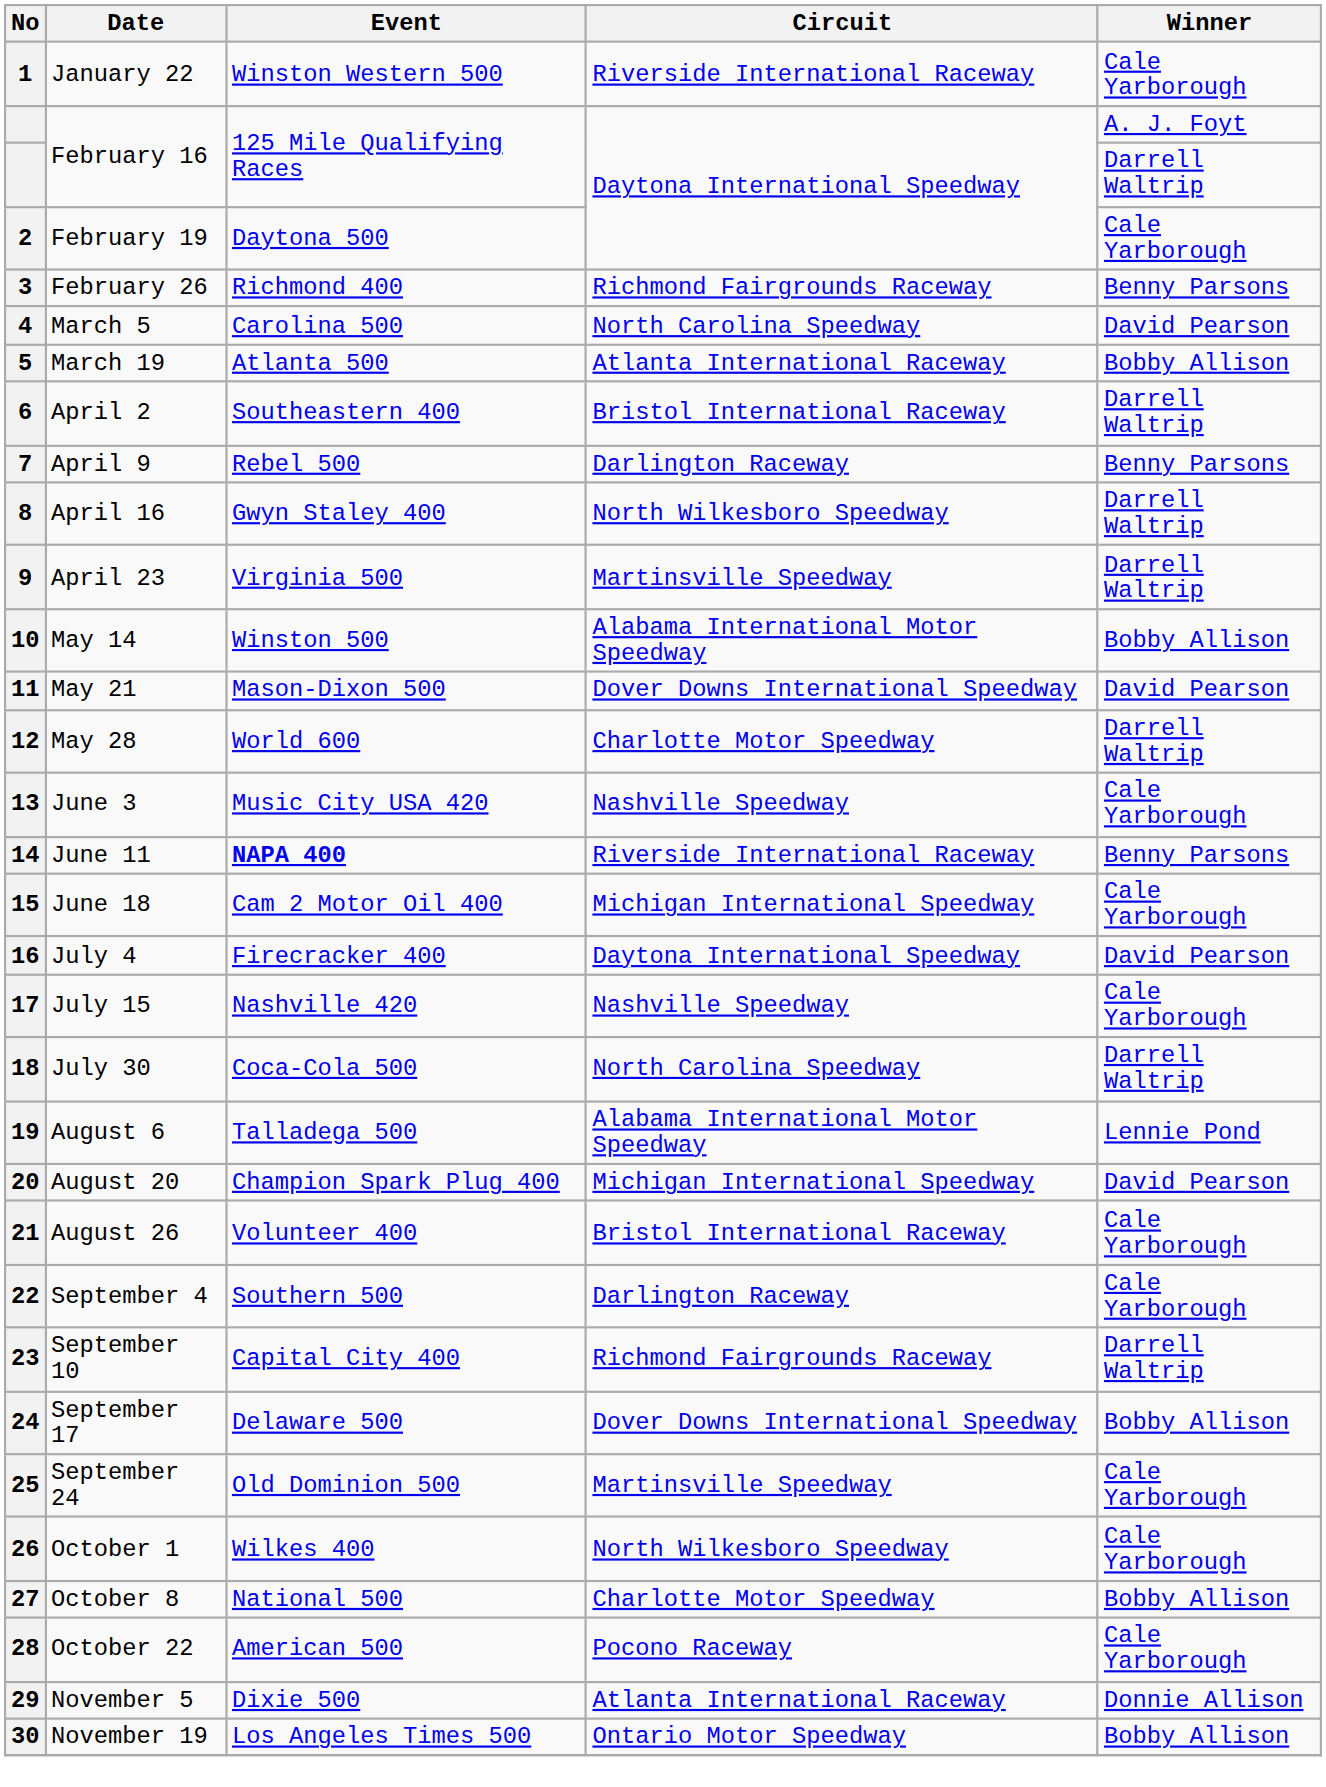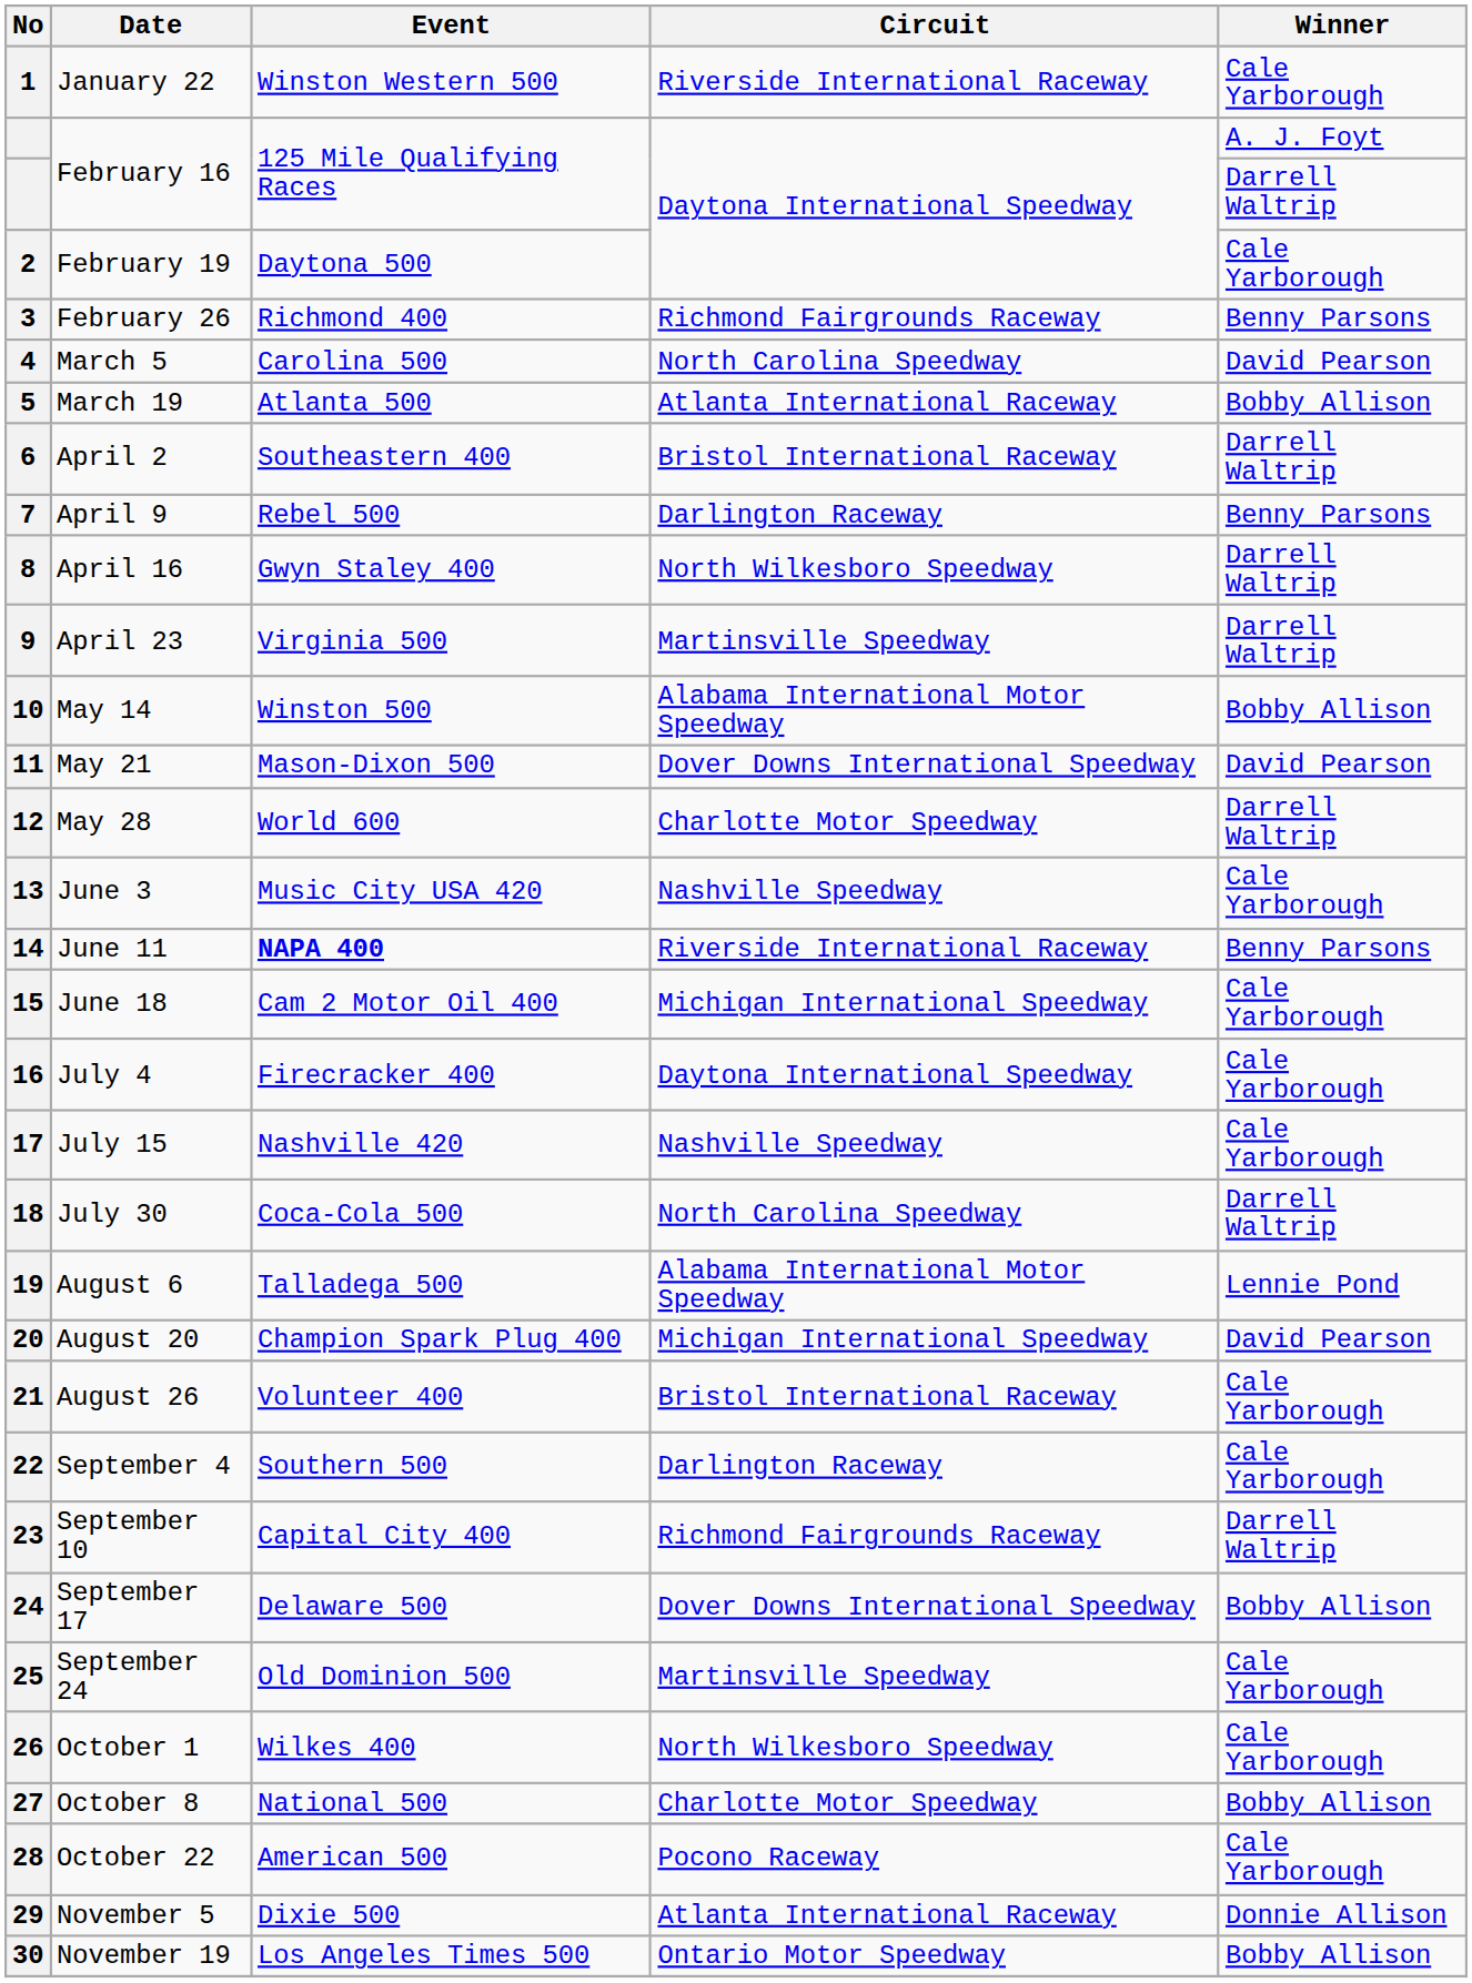16 | Winner: David Pearson -> Cale Yarborough
